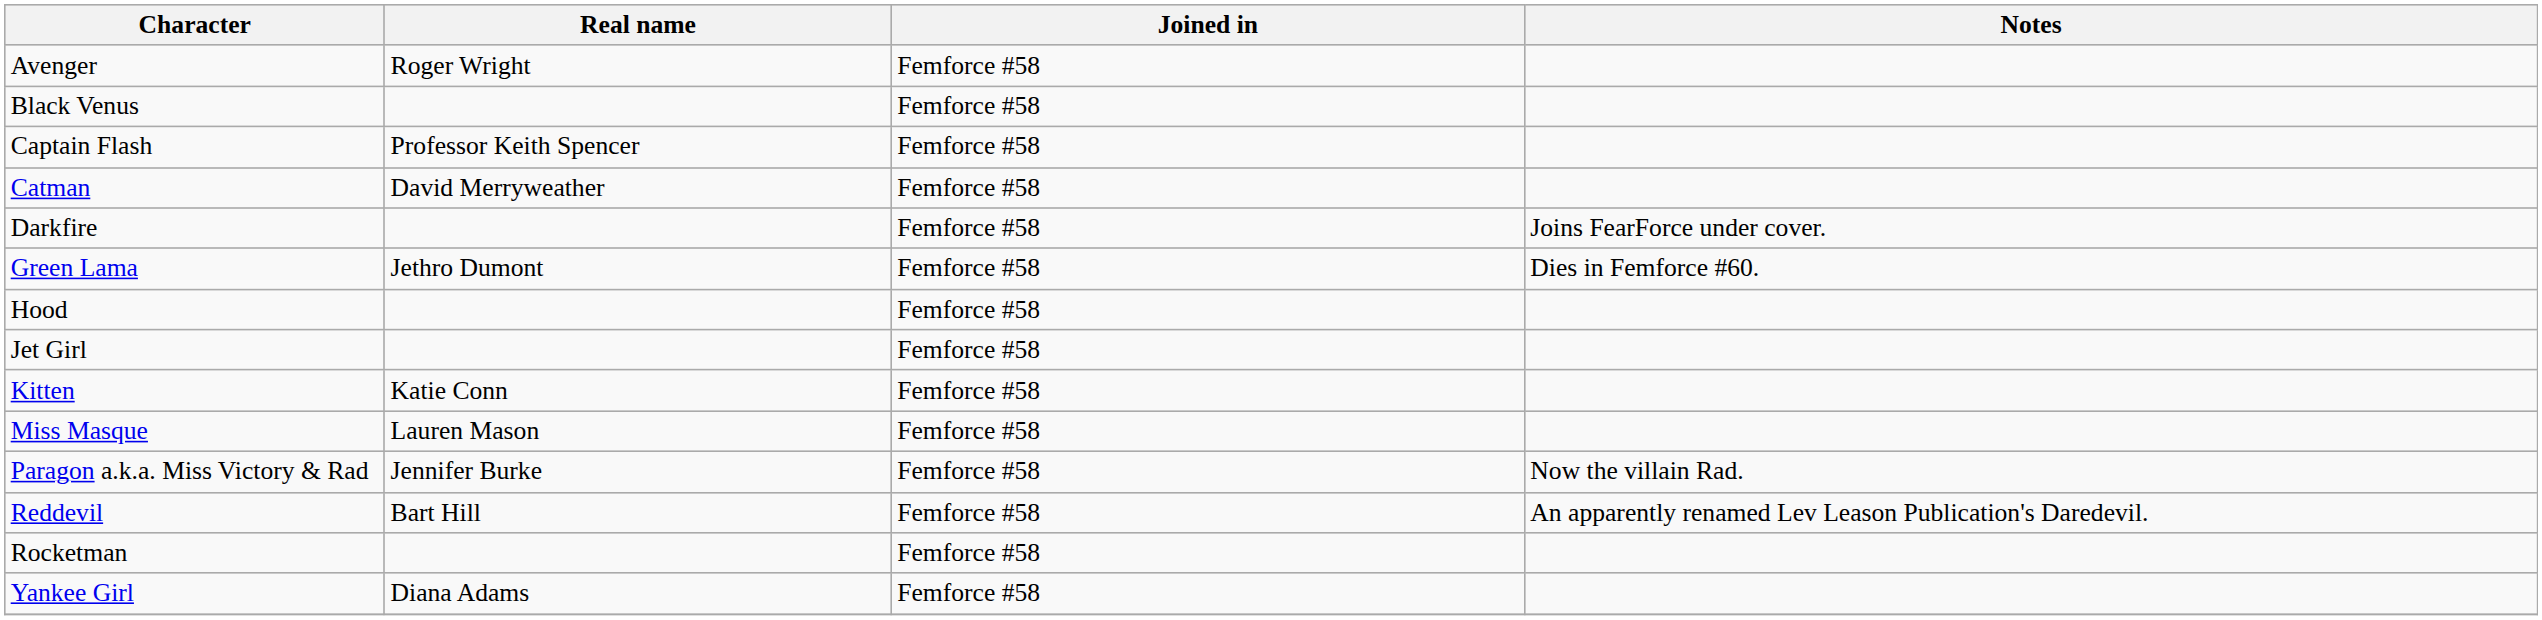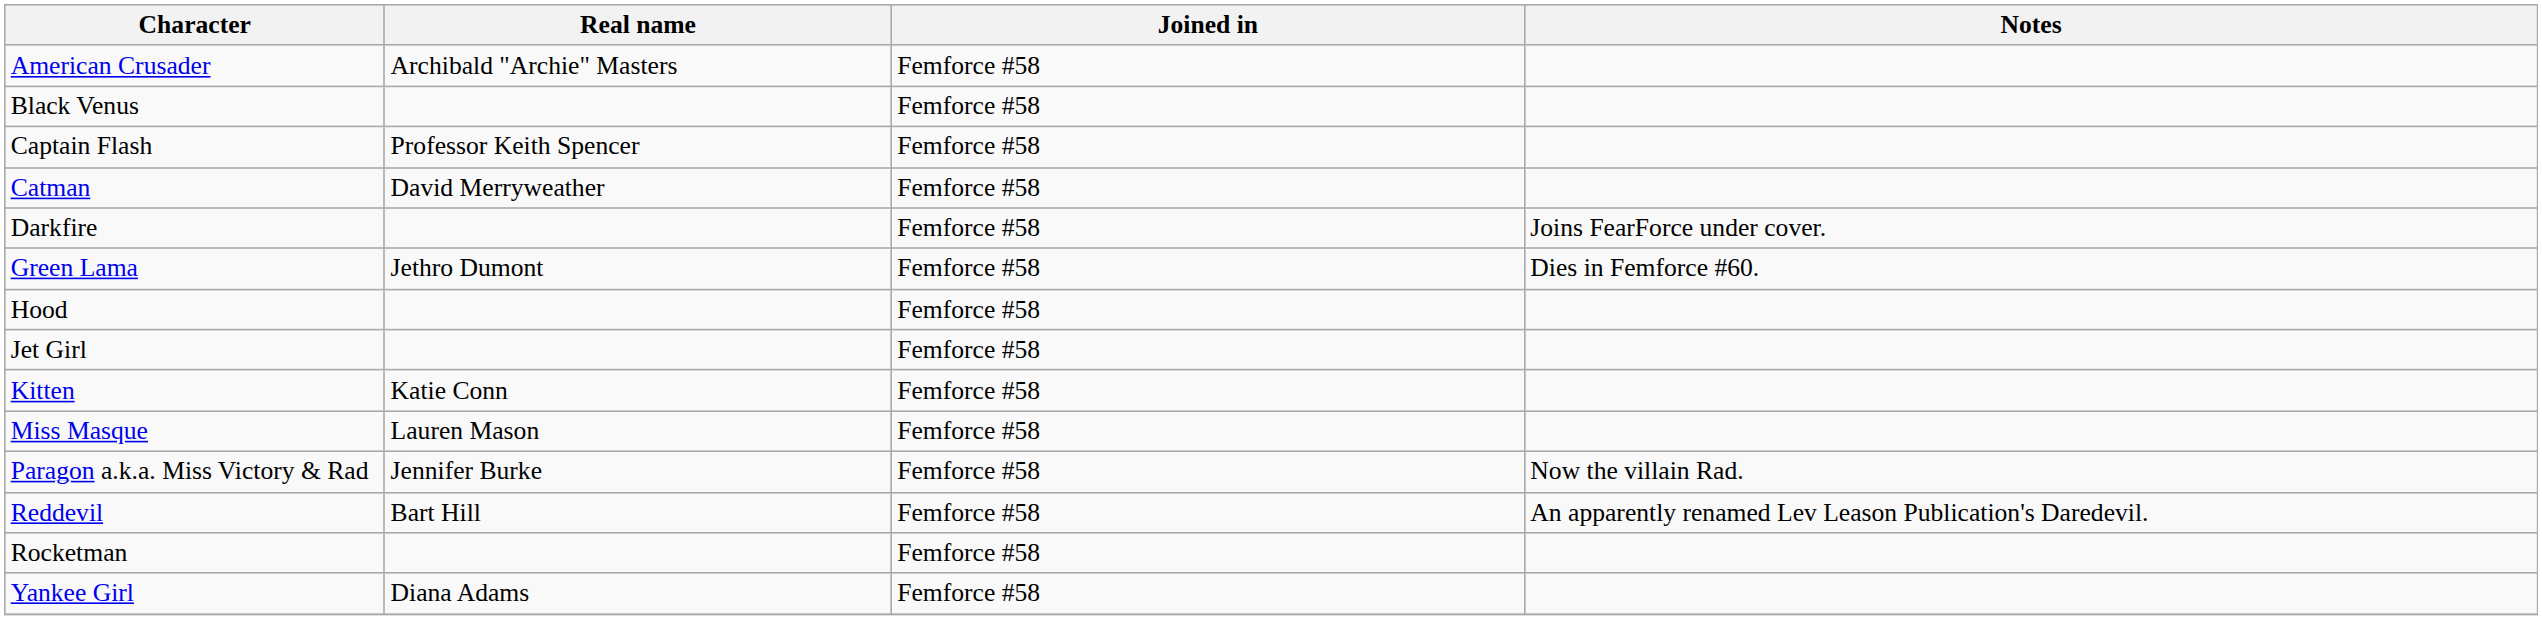+ row: American Crusader | Archibald "Archie" Masters | Femforce #58
- row: Avenger | Roger Wright | Femforce #58
